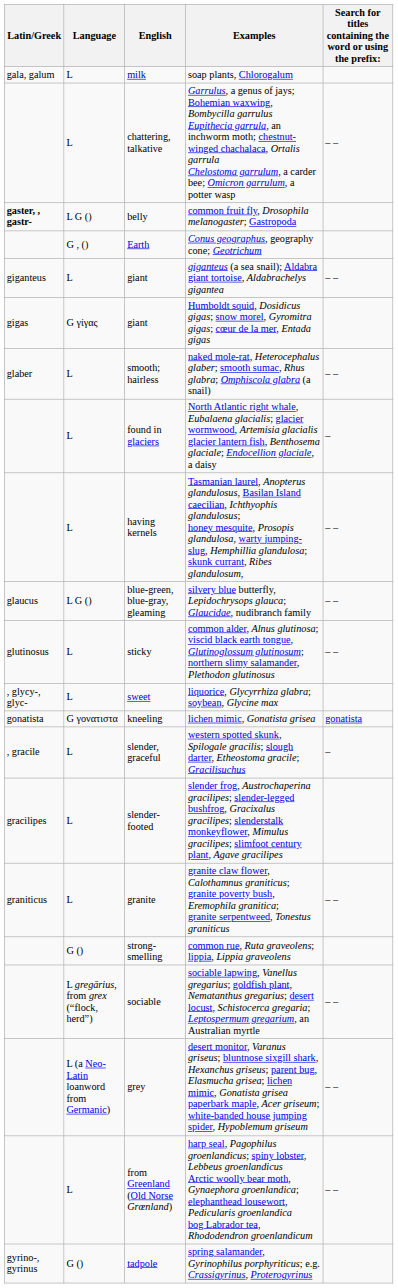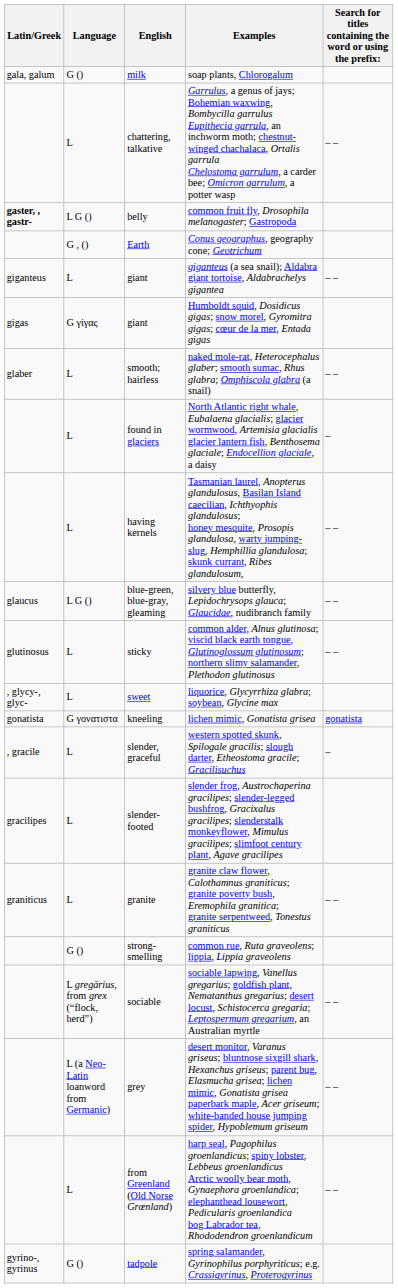soap plants, Chlorogalum | Language: L -> G ()
